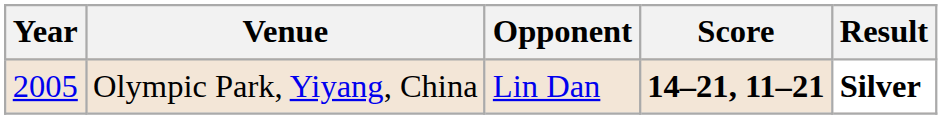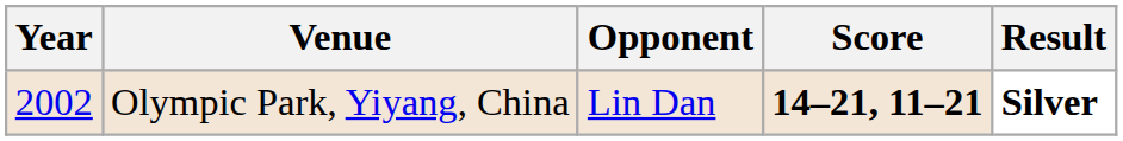Olympic Park, Yiyang, China | Year: 2005 -> 2002
